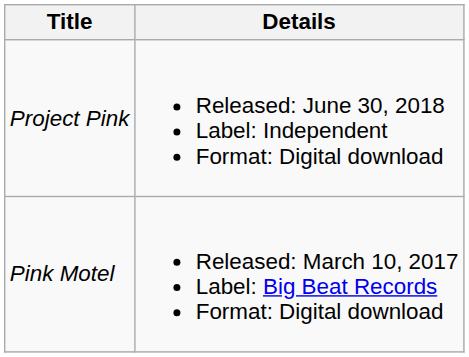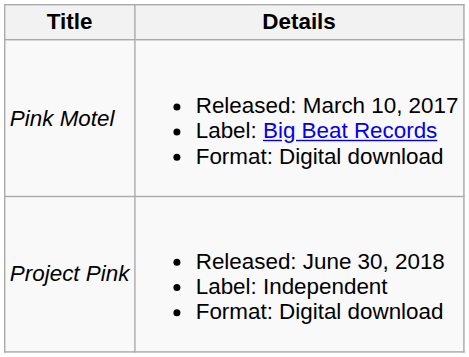rows swapped: Pink Motel <-> Project Pink
